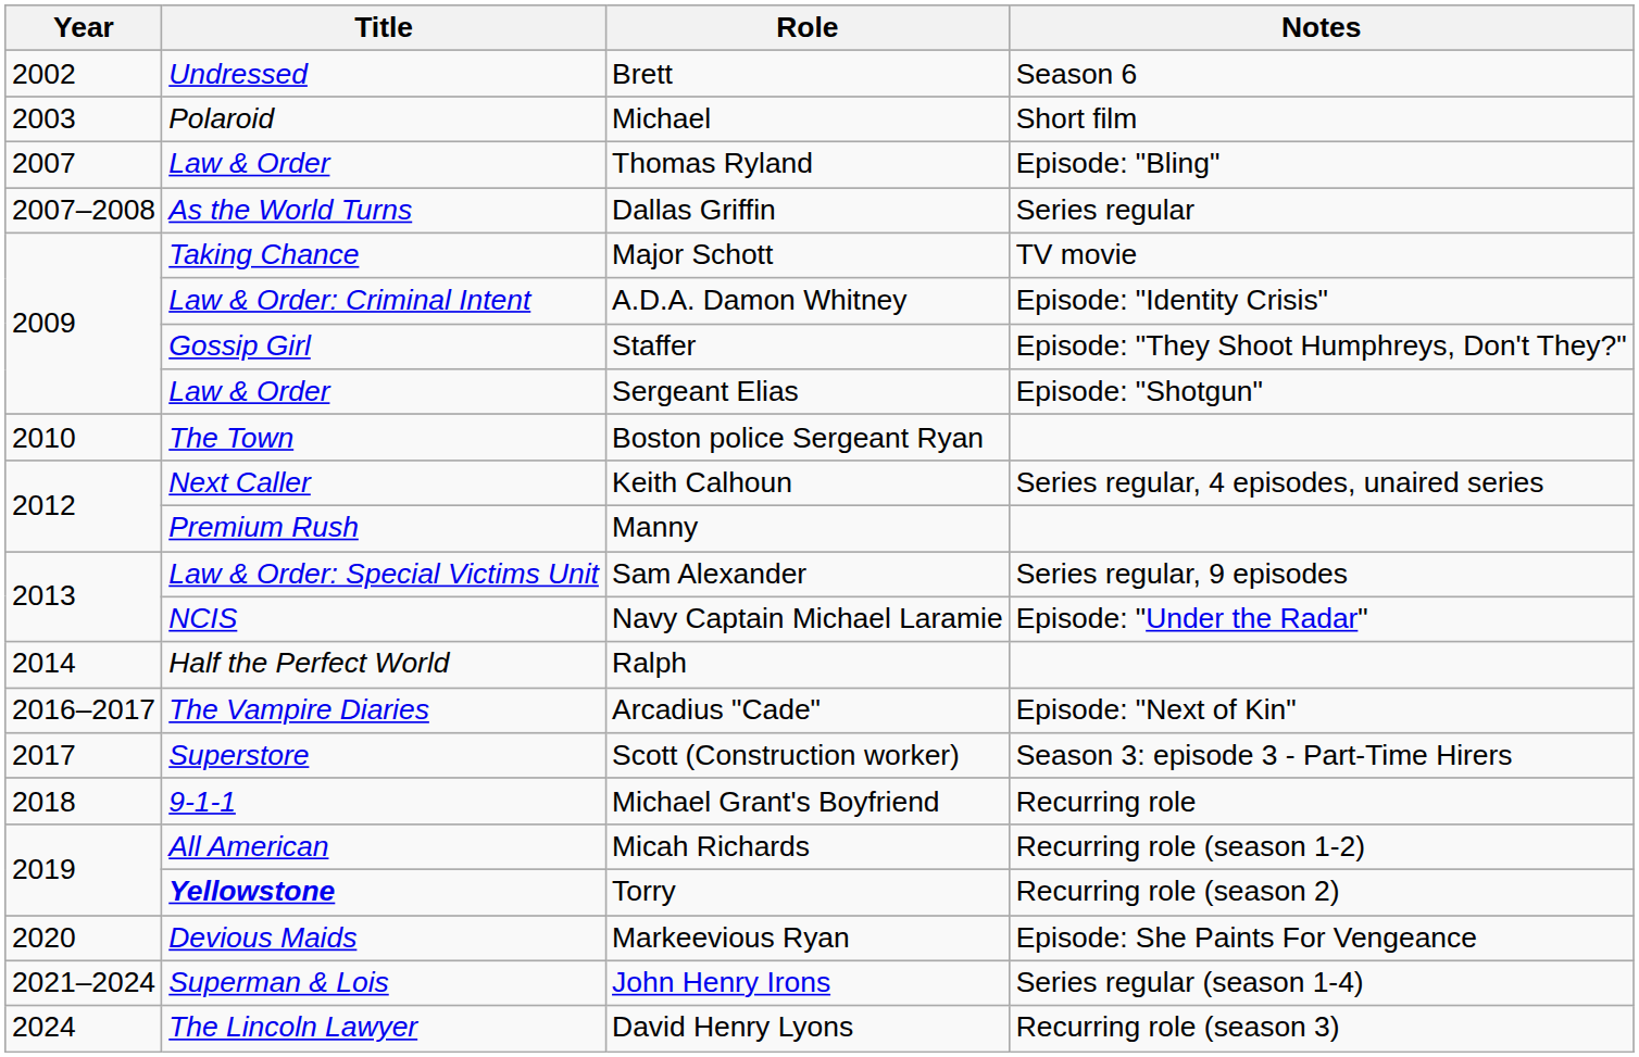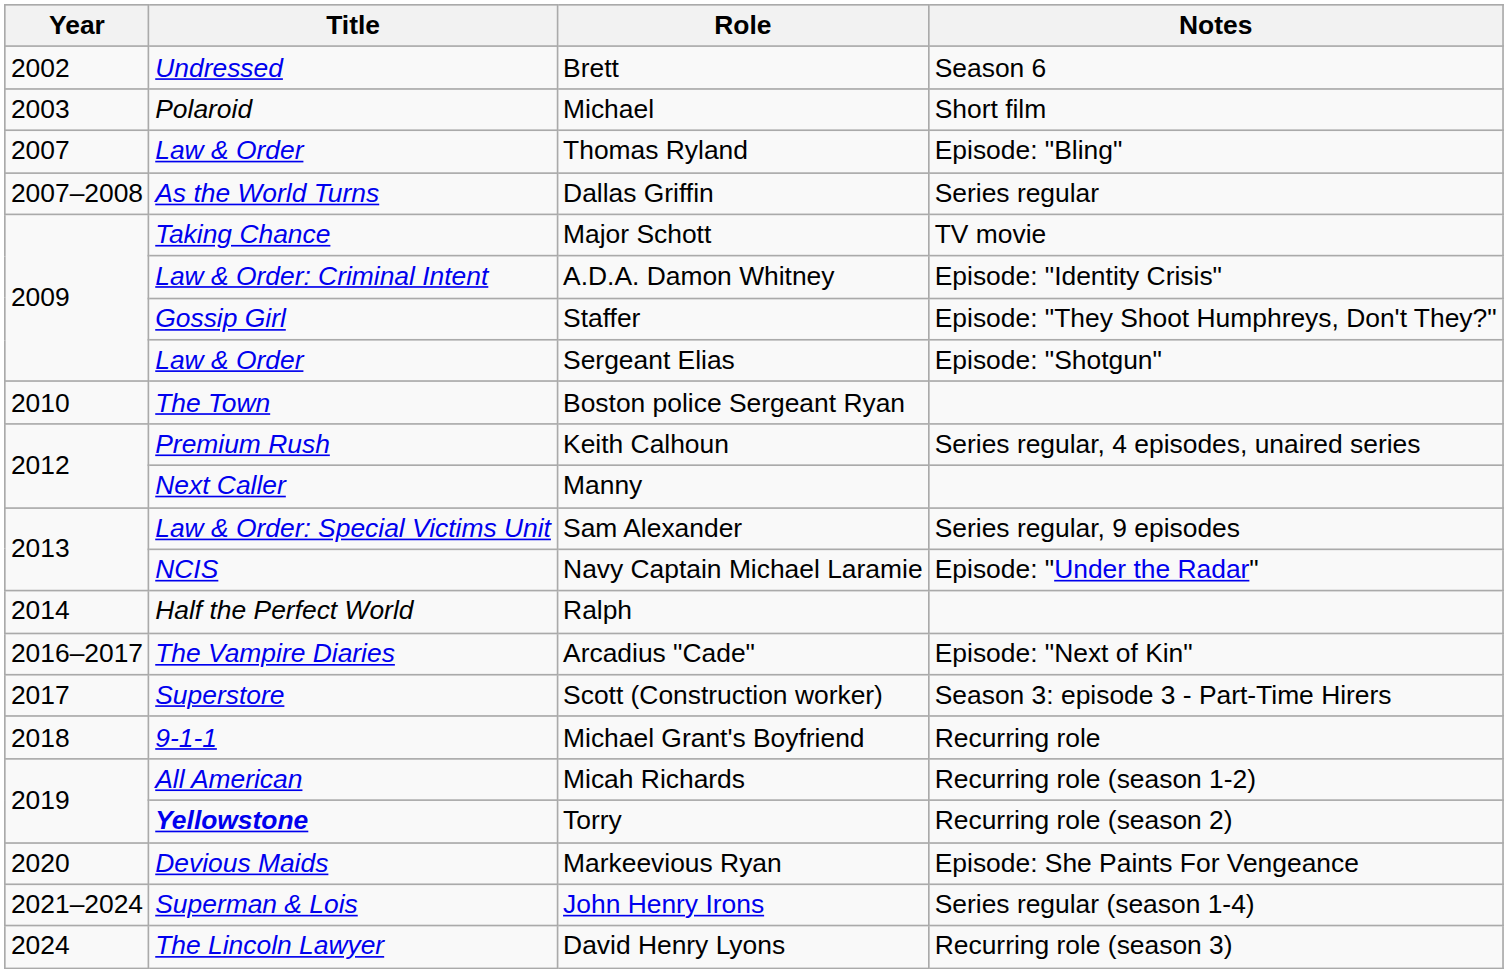Keith Calhoun | Title: Next Caller -> Premium Rush
Manny | Title: Premium Rush -> Next Caller
